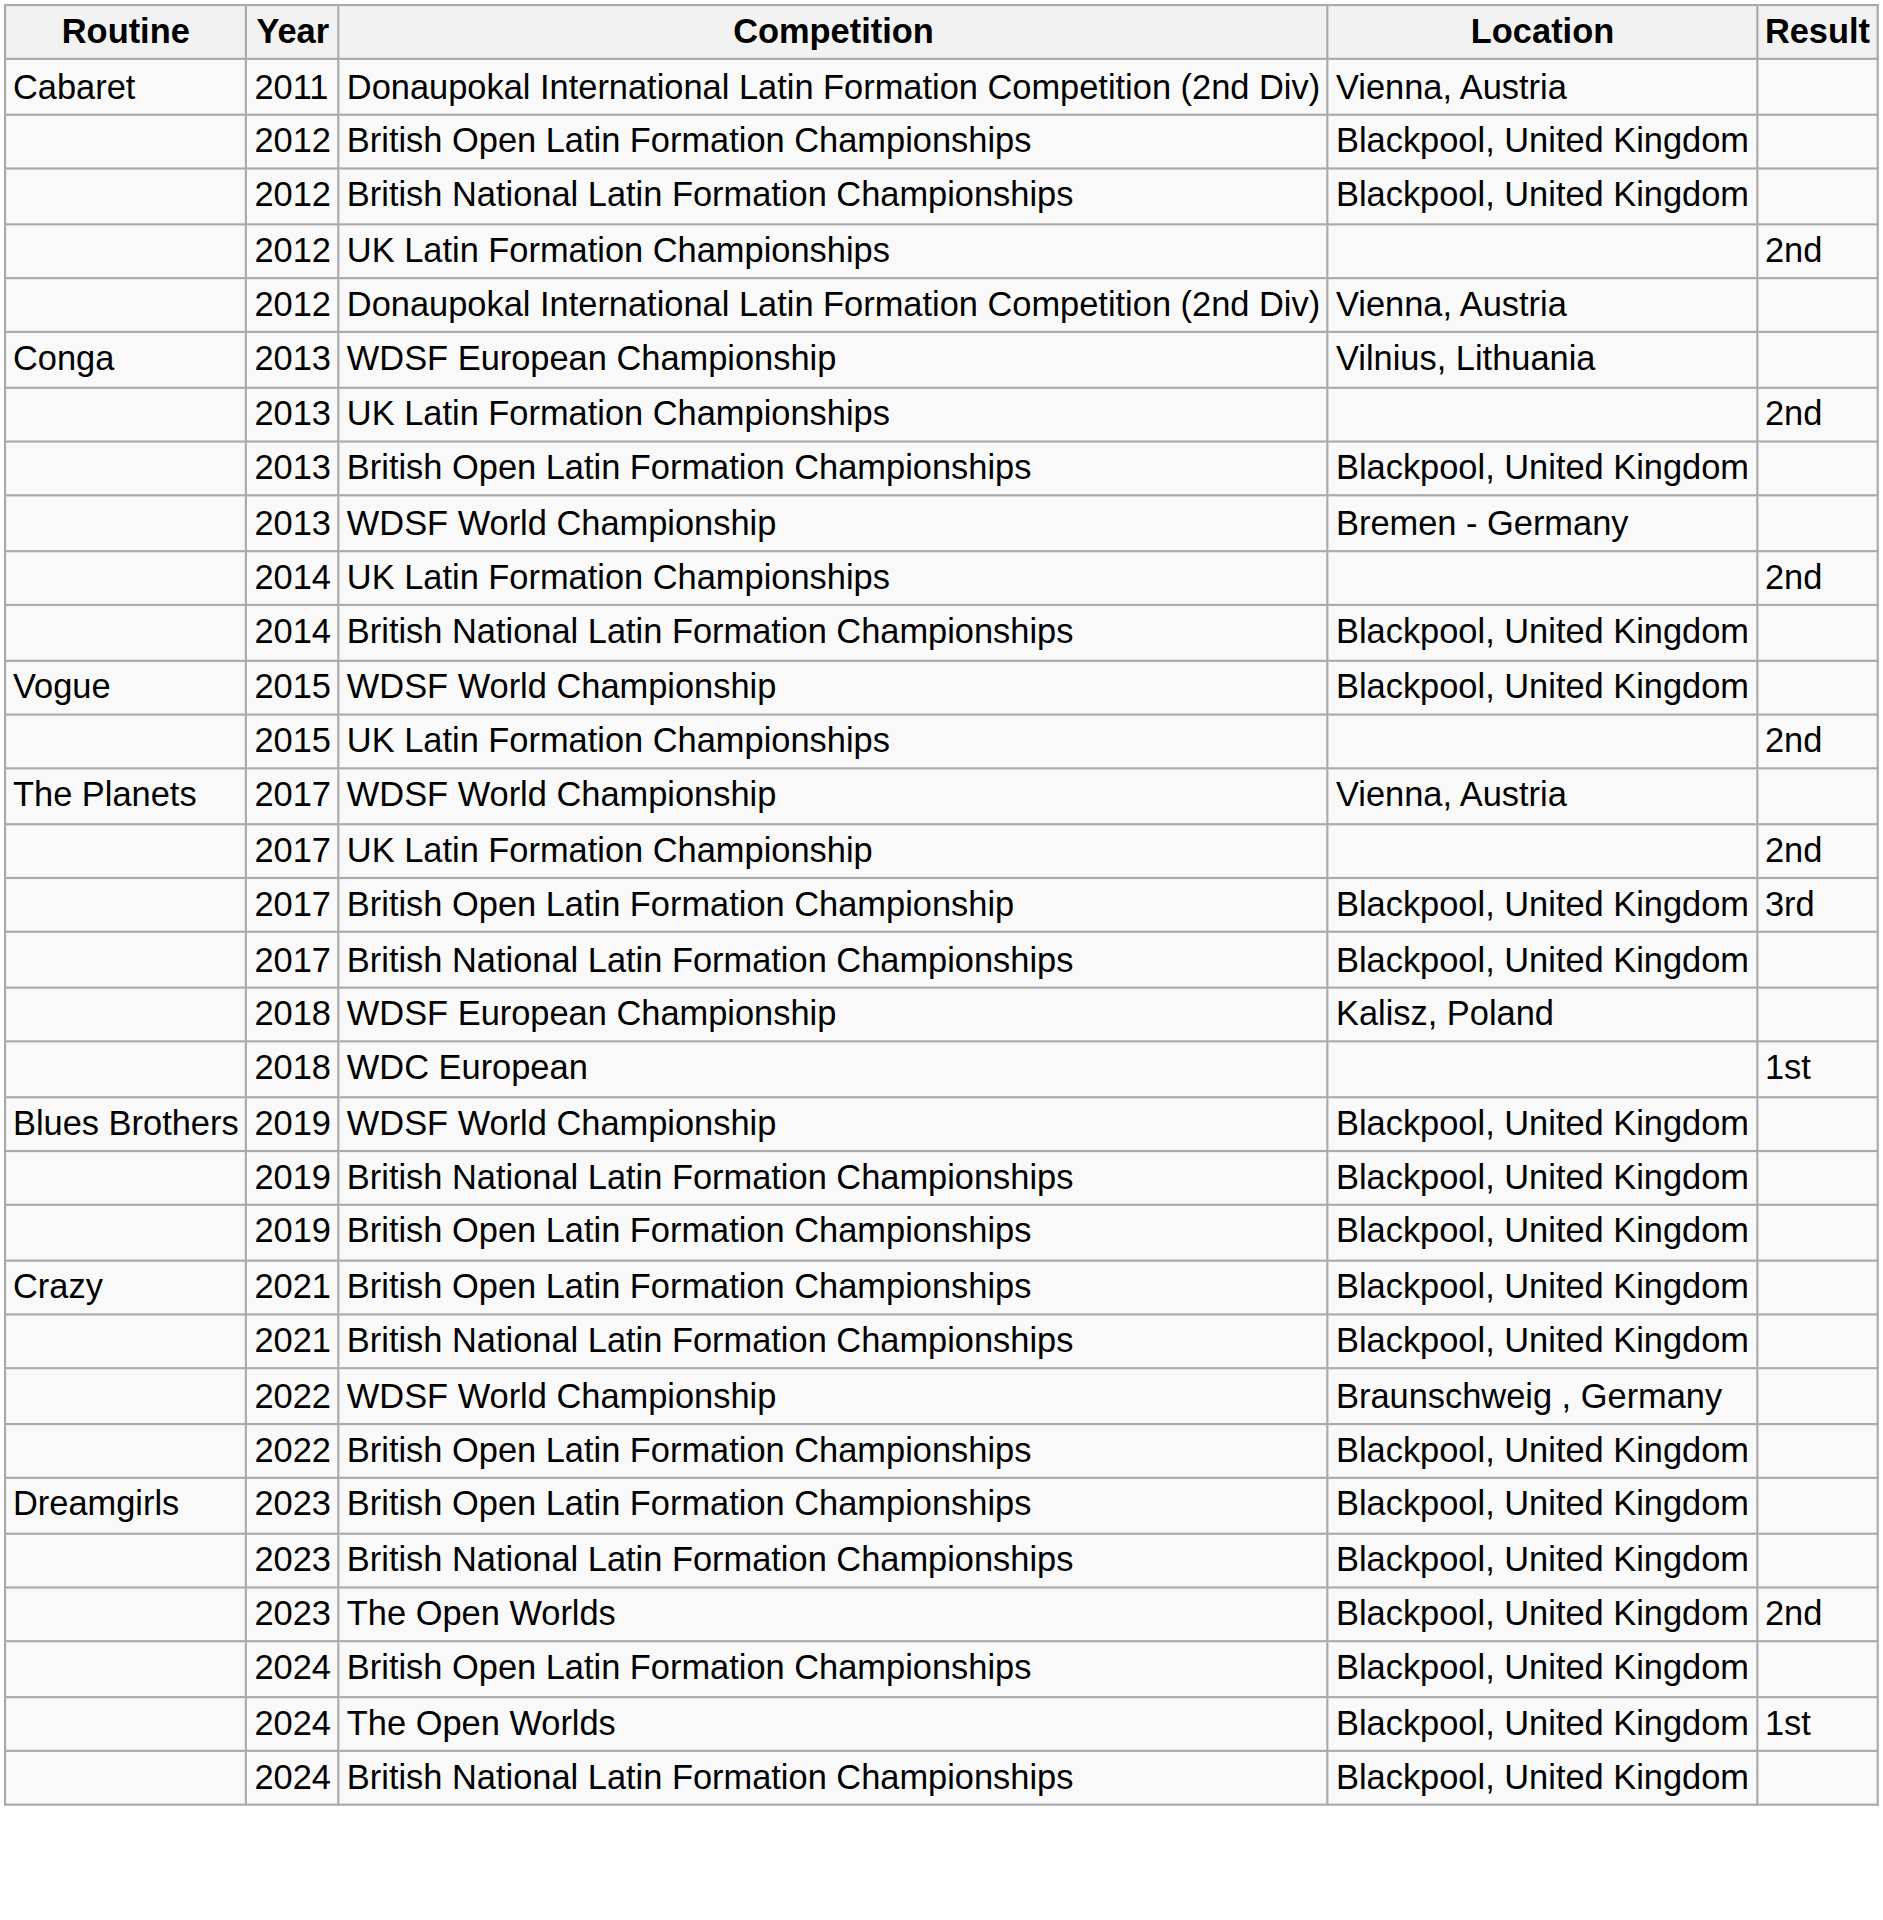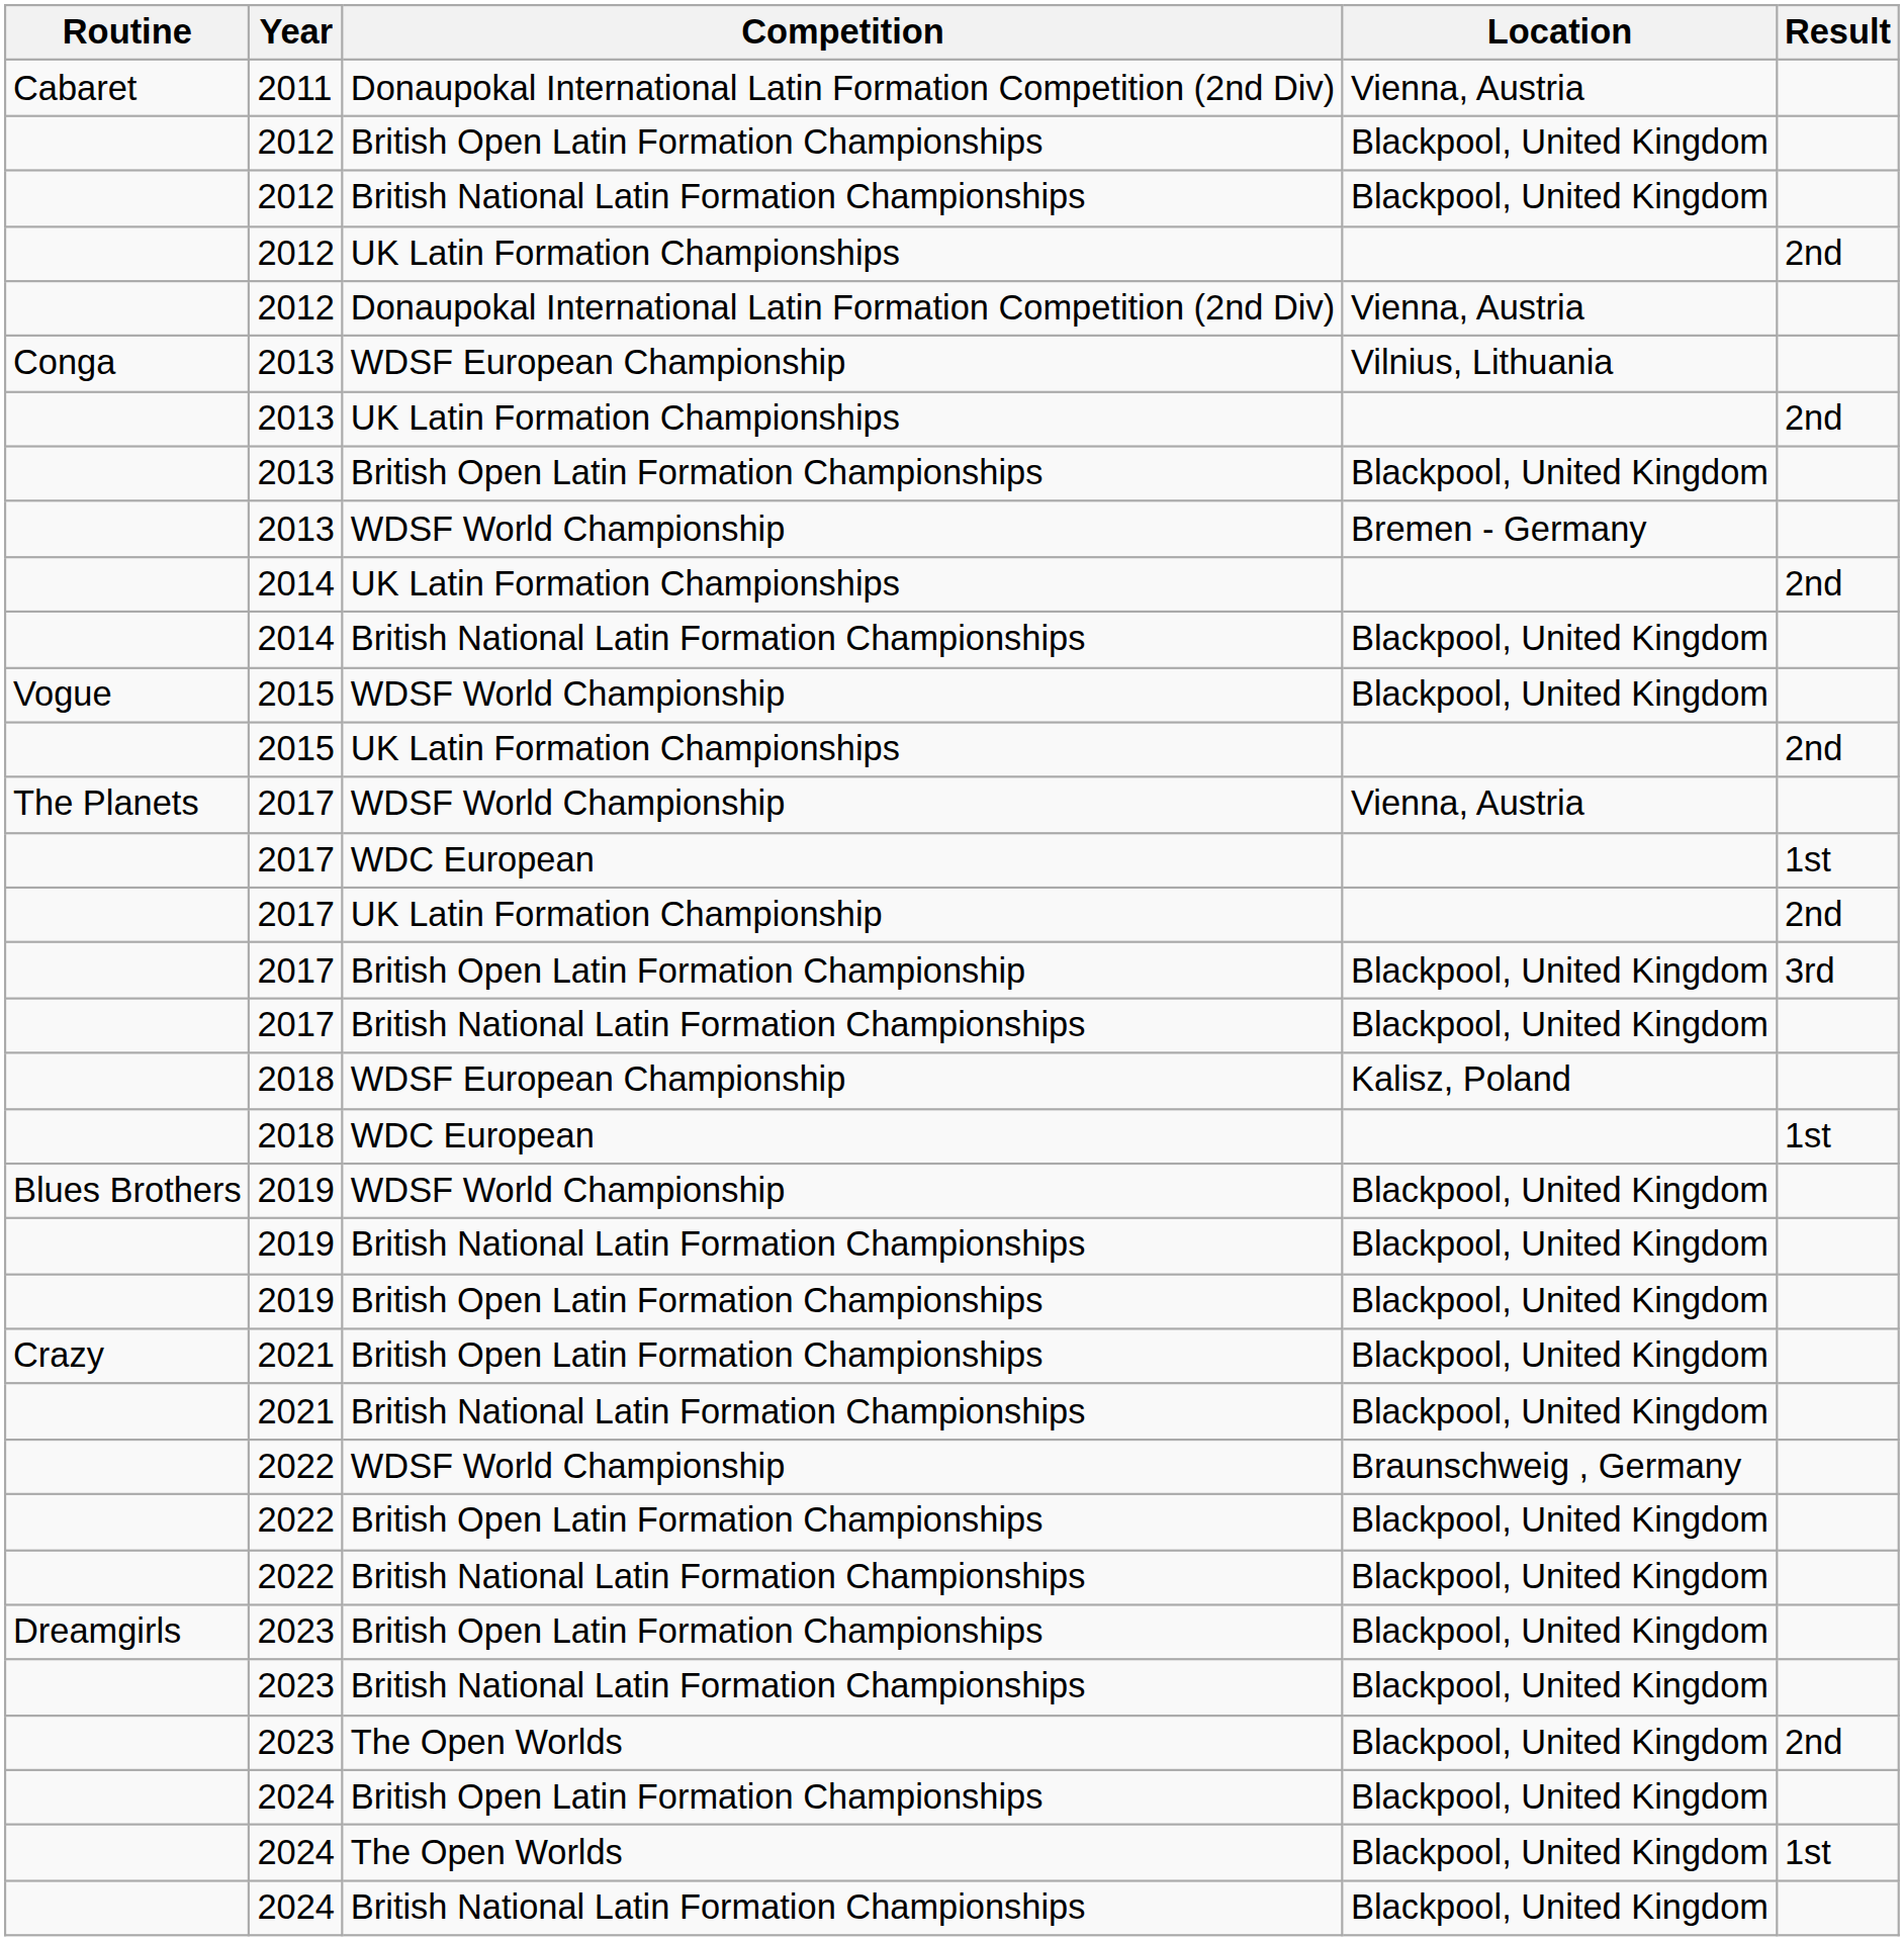+ row: 2017 | WDC European | 1st
+ row: 2022 | British National Latin Formation Championships | Blackpool, United Kingdom
